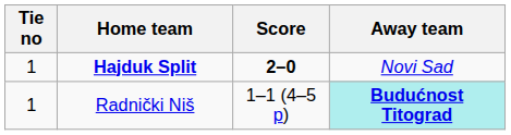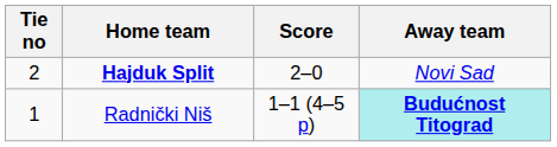Hajduk Split | Tie no: 1 -> 2
Hajduk Split | Score: bold -> normal
